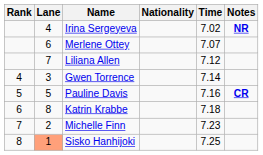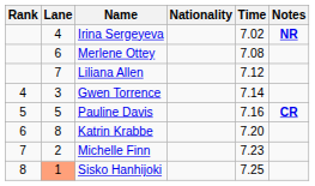Merlene Ottey | Time: 7.07 -> 7.08
Katrin Krabbe | Time: 7.18 -> 7.20
